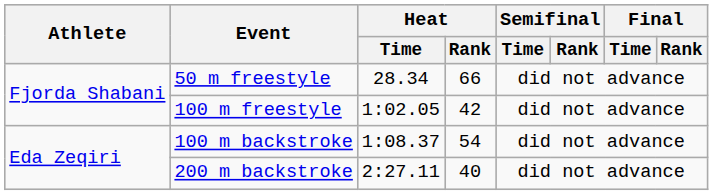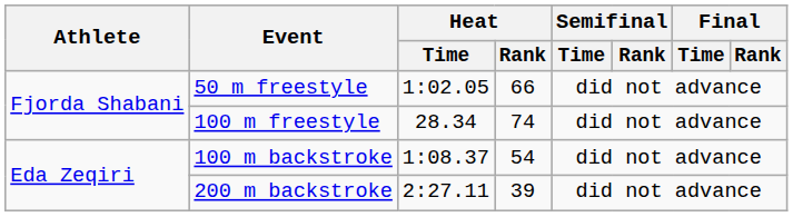50 m freestyle | Heat / Time: 28.34 -> 1:02.05
100 m freestyle | Heat / Time: 1:02.05 -> 28.34
100 m freestyle | Heat / Rank: 42 -> 74
200 m backstroke | Heat / Rank: 40 -> 39
